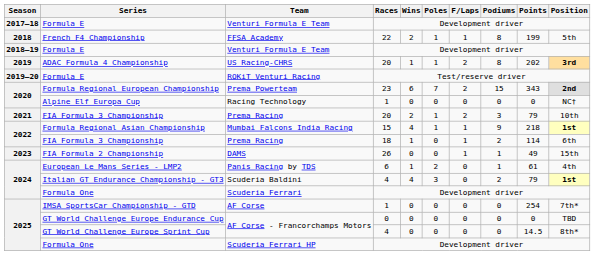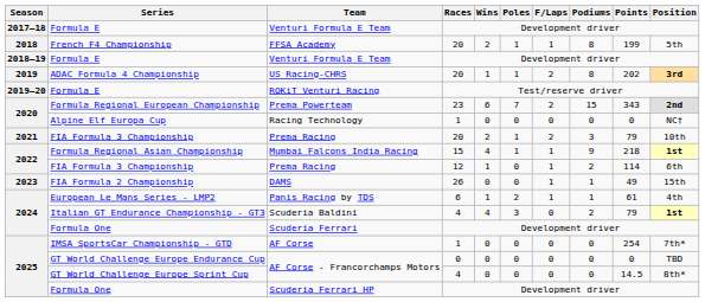FFSA Academy | Races: 22 -> 20
2022 / Prema Racing | Races: 18 -> 12
Panis Racing by TDS | F/Laps: 0 -> 1
